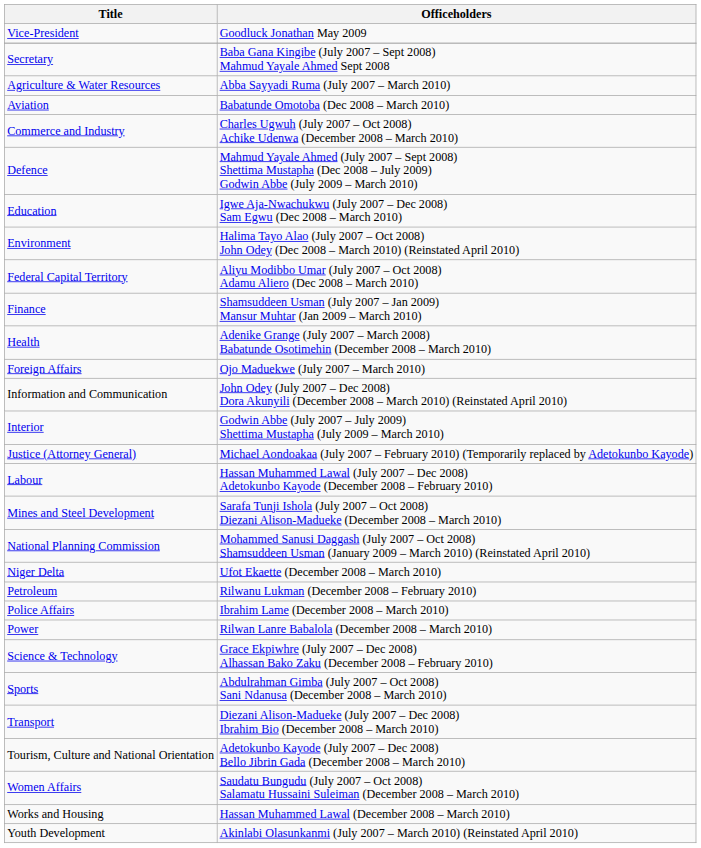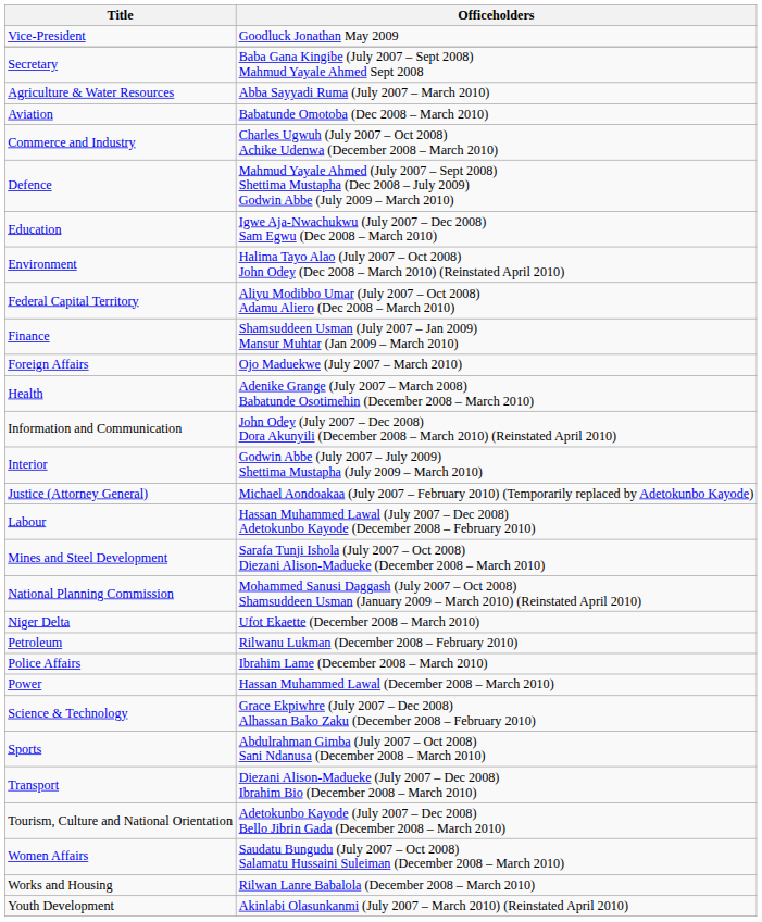rows swapped: Foreign Affairs <-> Health
Power | Officeholders: Rilwan Lanre Babalola (December 2008 – March 2010) -> Hassan Muhammed Lawal (December 2008 – March 2010)
Works and Housing | Officeholders: Hassan Muhammed Lawal (December 2008 – March 2010) -> Rilwan Lanre Babalola (December 2008 – March 2010)
